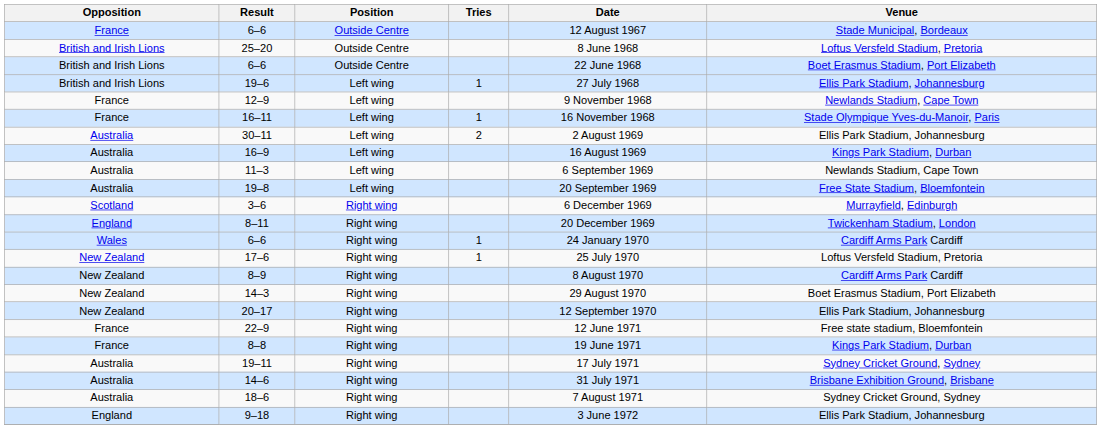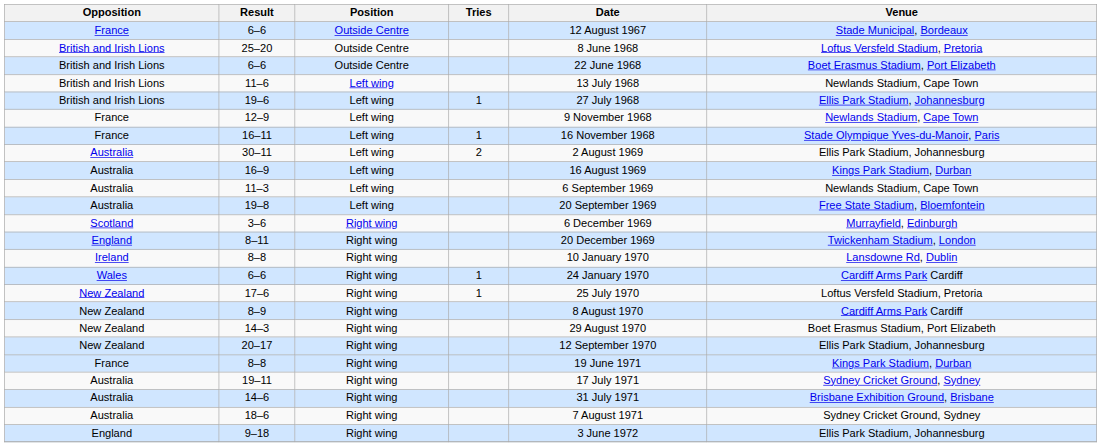+ row: British and Irish Lions | 11–6 | Left wing | 13 July 1968 | Newlands Stadium, Cape Town
+ row: Ireland | 8–8 | Right wing | 10 January 1970 | Lansdowne Rd, Dublin
- row: France | 22–9 | Right wing | 12 June 1971 | Free state stadium, Bloemfontein
